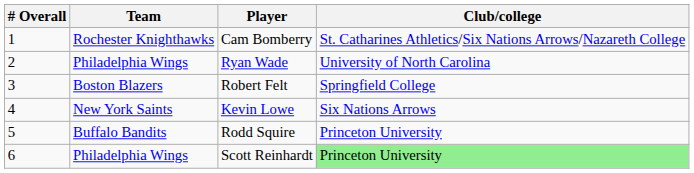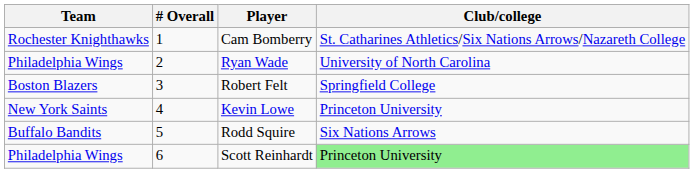columns swapped: # Overall <-> Team
Kevin Lowe | Club/college: Six Nations Arrows -> Princeton University
Rodd Squire | Club/college: Princeton University -> Six Nations Arrows
